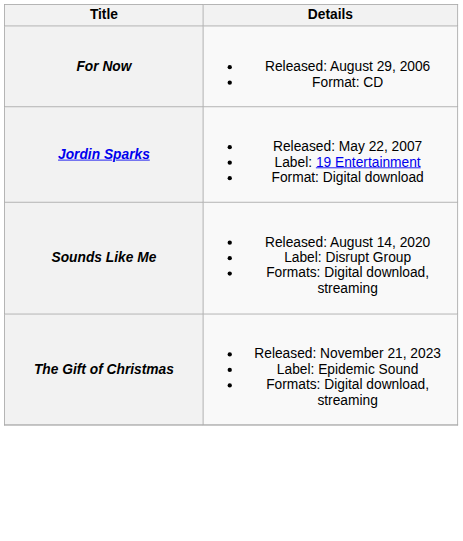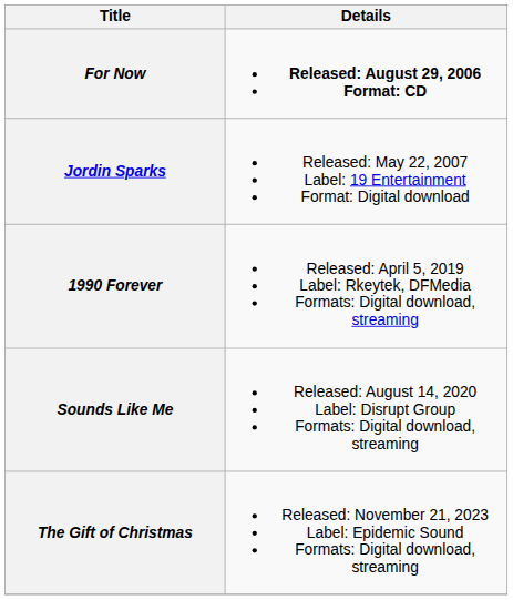For Now | Details: normal -> bold
+ row: 1990 Forever | Released: April 5, 2019 Label: Rkeytek, DFMedia Formats: Digital download, streaming
